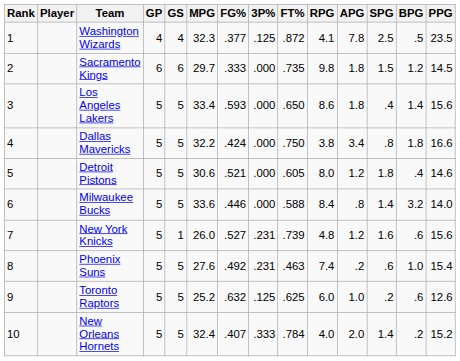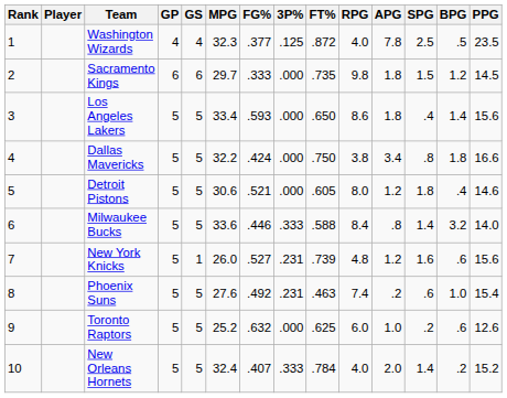Washington Wizards | RPG: 4.1 -> 4.0
Milwaukee Bucks | 3P%: .000 -> .333
Toronto Raptors | 3P%: .125 -> .000
